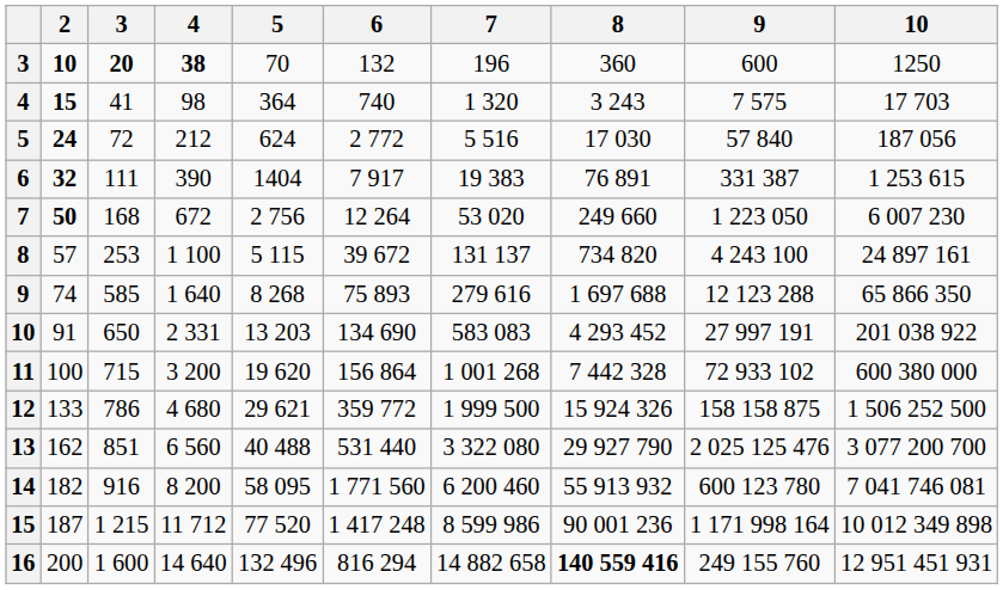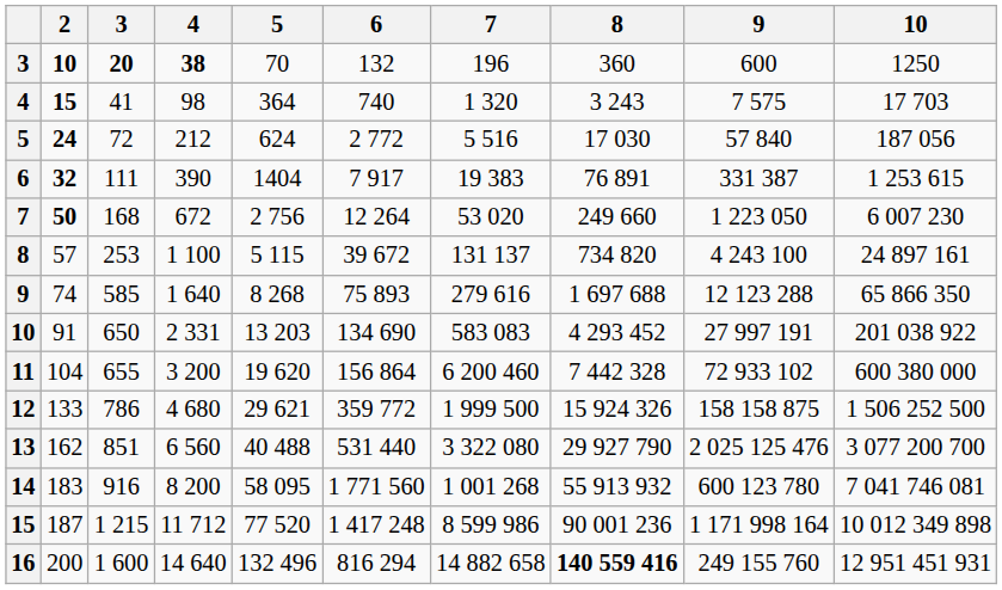11 | 2: 100 -> 104
11 | 3: 715 -> 655
11 | 7: 1 001 268 -> 6 200 460
14 | 2: 182 -> 183
14 | 7: 6 200 460 -> 1 001 268
